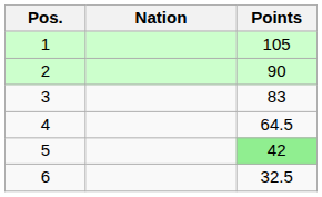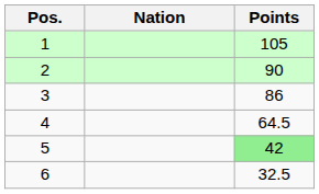3 | Points: 83 -> 86
